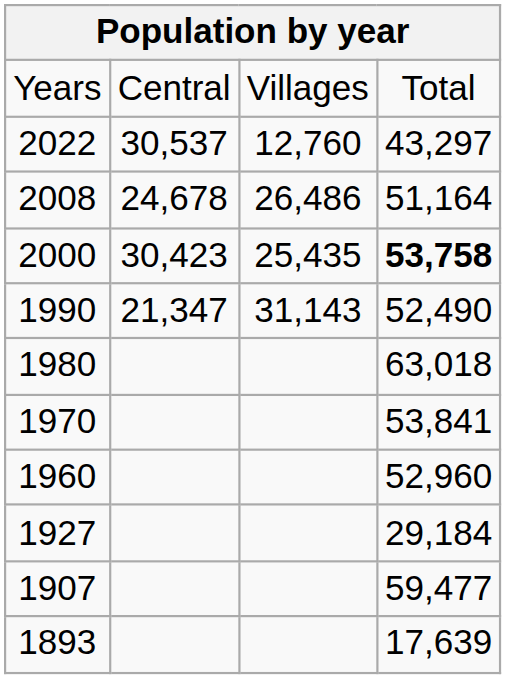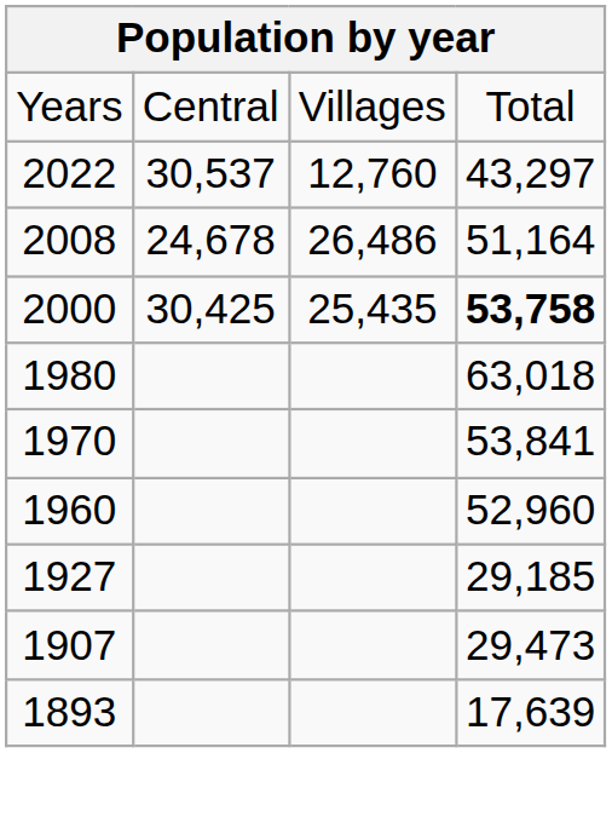2000 | column 2: 30,423 -> 30,425
- row: 1990 | 21,347 | 31,143 | 52,490
1927 | column 4: 29,184 -> 29,185
1907 | column 4: 59,477 -> 29,473
